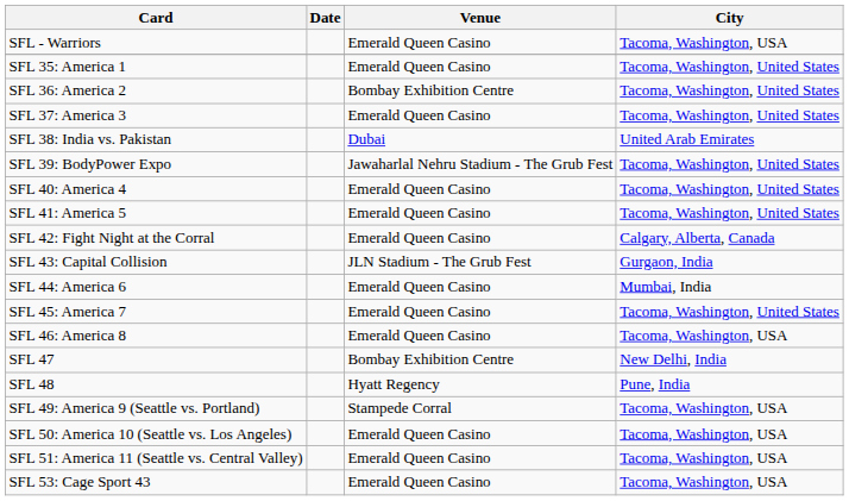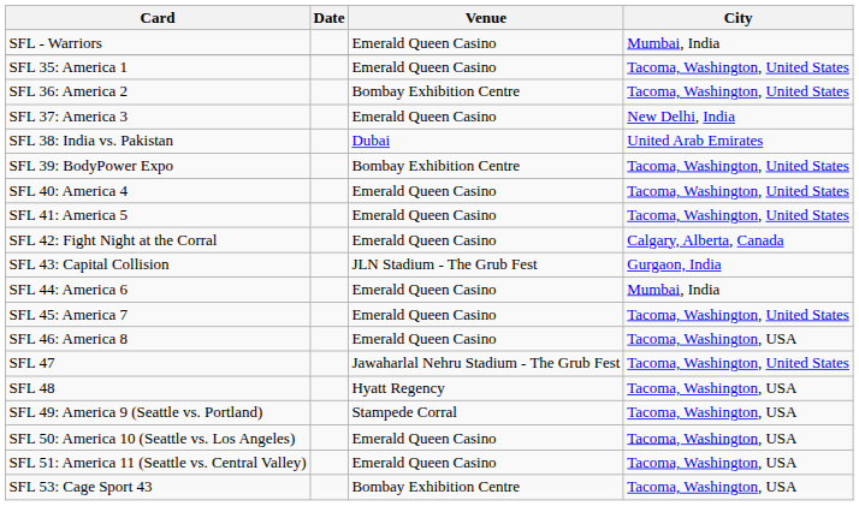SFL - Warriors | City: Tacoma, Washington, USA -> Mumbai, India
SFL 37: America 3 | City: Tacoma, Washington, United States -> New Delhi, India
SFL 39: BodyPower Expo | Venue: Jawaharlal Nehru Stadium - The Grub Fest -> Bombay Exhibition Centre
SFL 47 | Venue: Bombay Exhibition Centre -> Jawaharlal Nehru Stadium - The Grub Fest
SFL 47 | City: New Delhi, India -> Tacoma, Washington, United States
SFL 48 | City: Pune, India -> Tacoma, Washington, USA
SFL 53: Cage Sport 43 | Venue: Emerald Queen Casino -> Bombay Exhibition Centre
